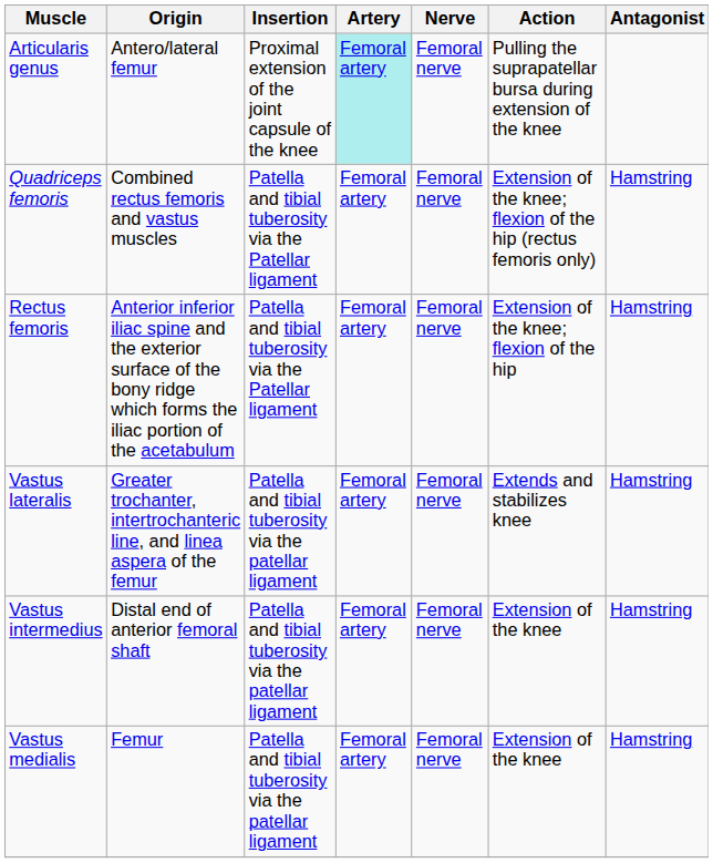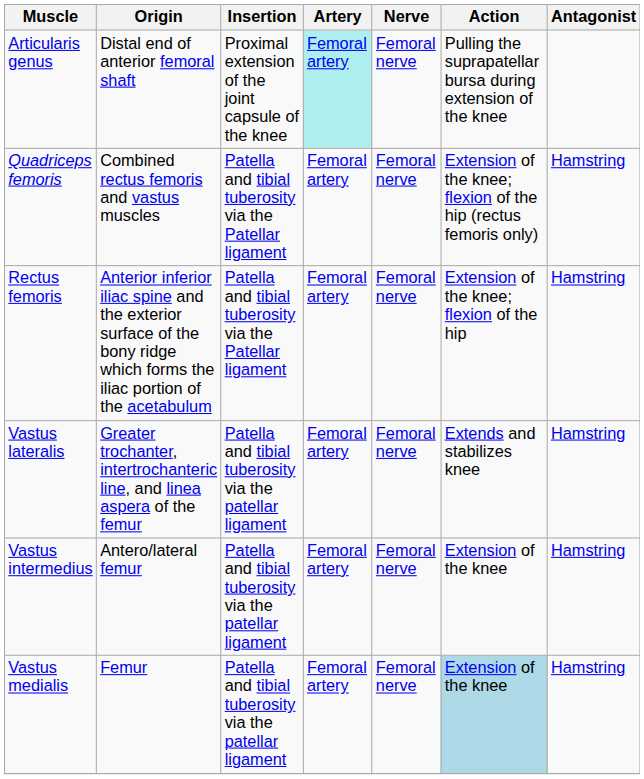Articularis genus | Origin: Antero/lateral femur -> Distal end of anterior femoral shaft
Vastus intermedius | Origin: Distal end of anterior femoral shaft -> Antero/lateral femur
Vastus medialis | Action: no background -> lightblue background
